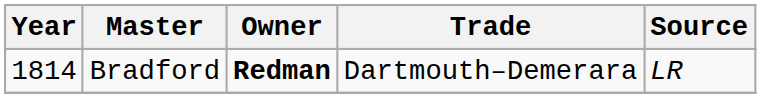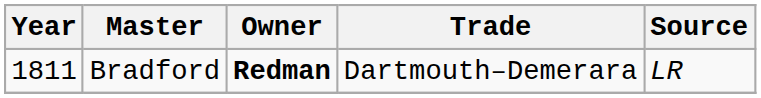Bradford | Year: 1814 -> 1811
